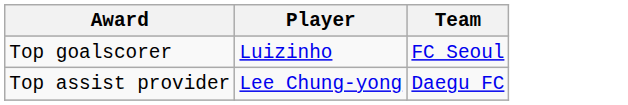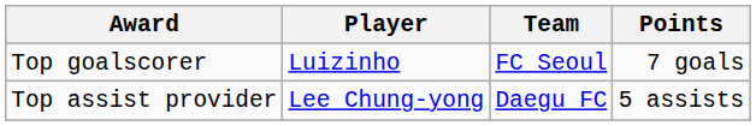+ column: Points | 7 goals | 5 assists
